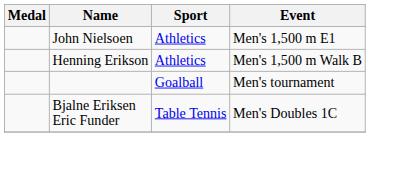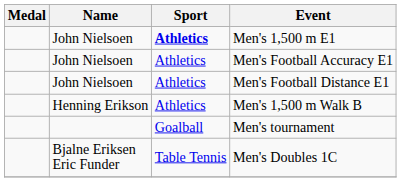Men's 1,500 m E1 | Sport: normal -> bold
+ row: John Nielsoen | Athletics | Men's Football Accuracy E1
+ row: John Nielsoen | Athletics | Men's Football Distance E1
